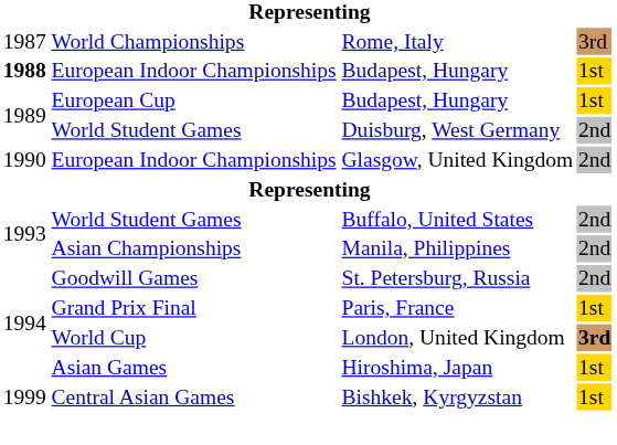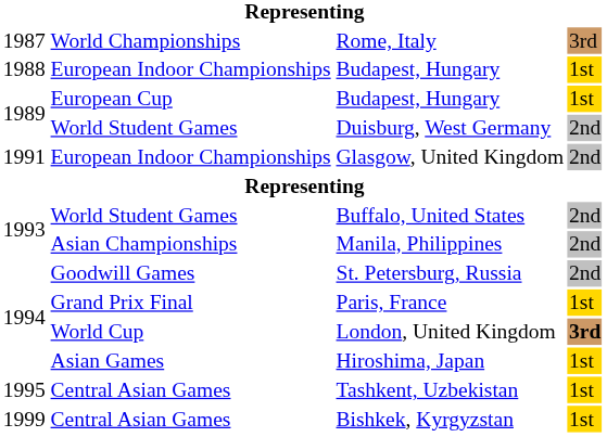European Indoor Championships / Budapest, Hungary | column 1: bold -> normal
Glasgow, United Kingdom | column 1: 1990 -> 1991
+ row: 1995 | Central Asian Games | Tashkent, Uzbekistan | 1st
